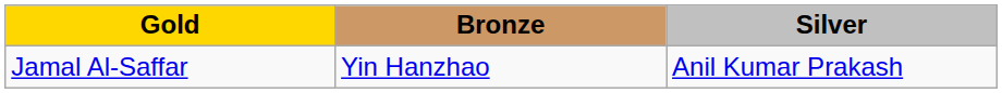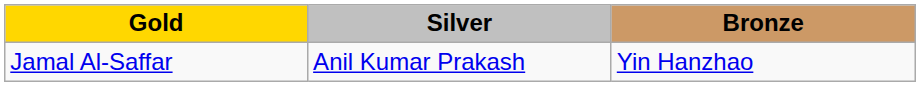columns swapped: Silver <-> Bronze
